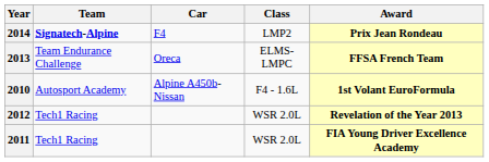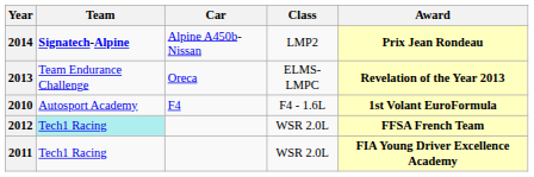2014 | Car: F4 -> Alpine A450b-Nissan
2013 | Award: FFSA French Team -> Revelation of the Year 2013
2010 | Car: Alpine A450b-Nissan -> F4
2012 | Team: no background -> paleturquoise background
2012 | Award: Revelation of the Year 2013 -> FFSA French Team
